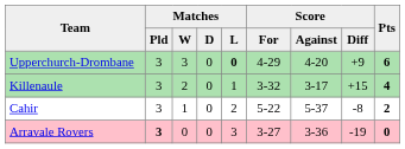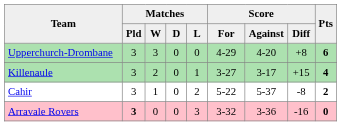Upperchurch-Drombane | Matches / L: bold -> normal
Upperchurch-Drombane | Score / Diff: +9 -> +8
Killenaule | Score / For: 3-32 -> 3-27
Arravale Rovers | Score / For: 3-27 -> 3-32
Arravale Rovers | Score / Diff: -19 -> -16
